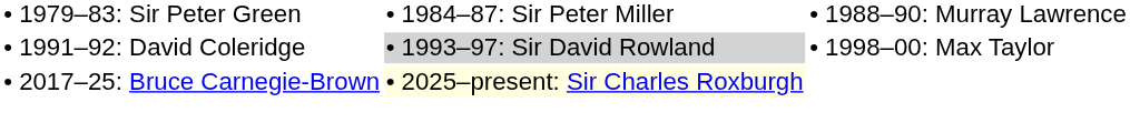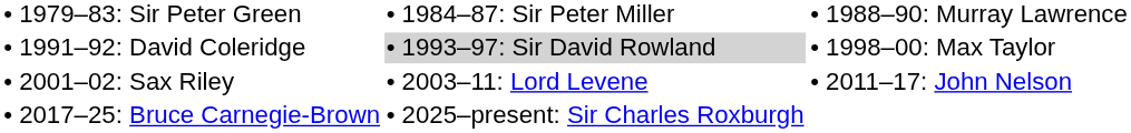+ row: • 2001–02: Sax Riley | • 2003–11: Lord Levene | • 2011–17: John Nelson
• 2017–25: Bruce Carnegie-Brown | column 2: lightyellow background -> no background
